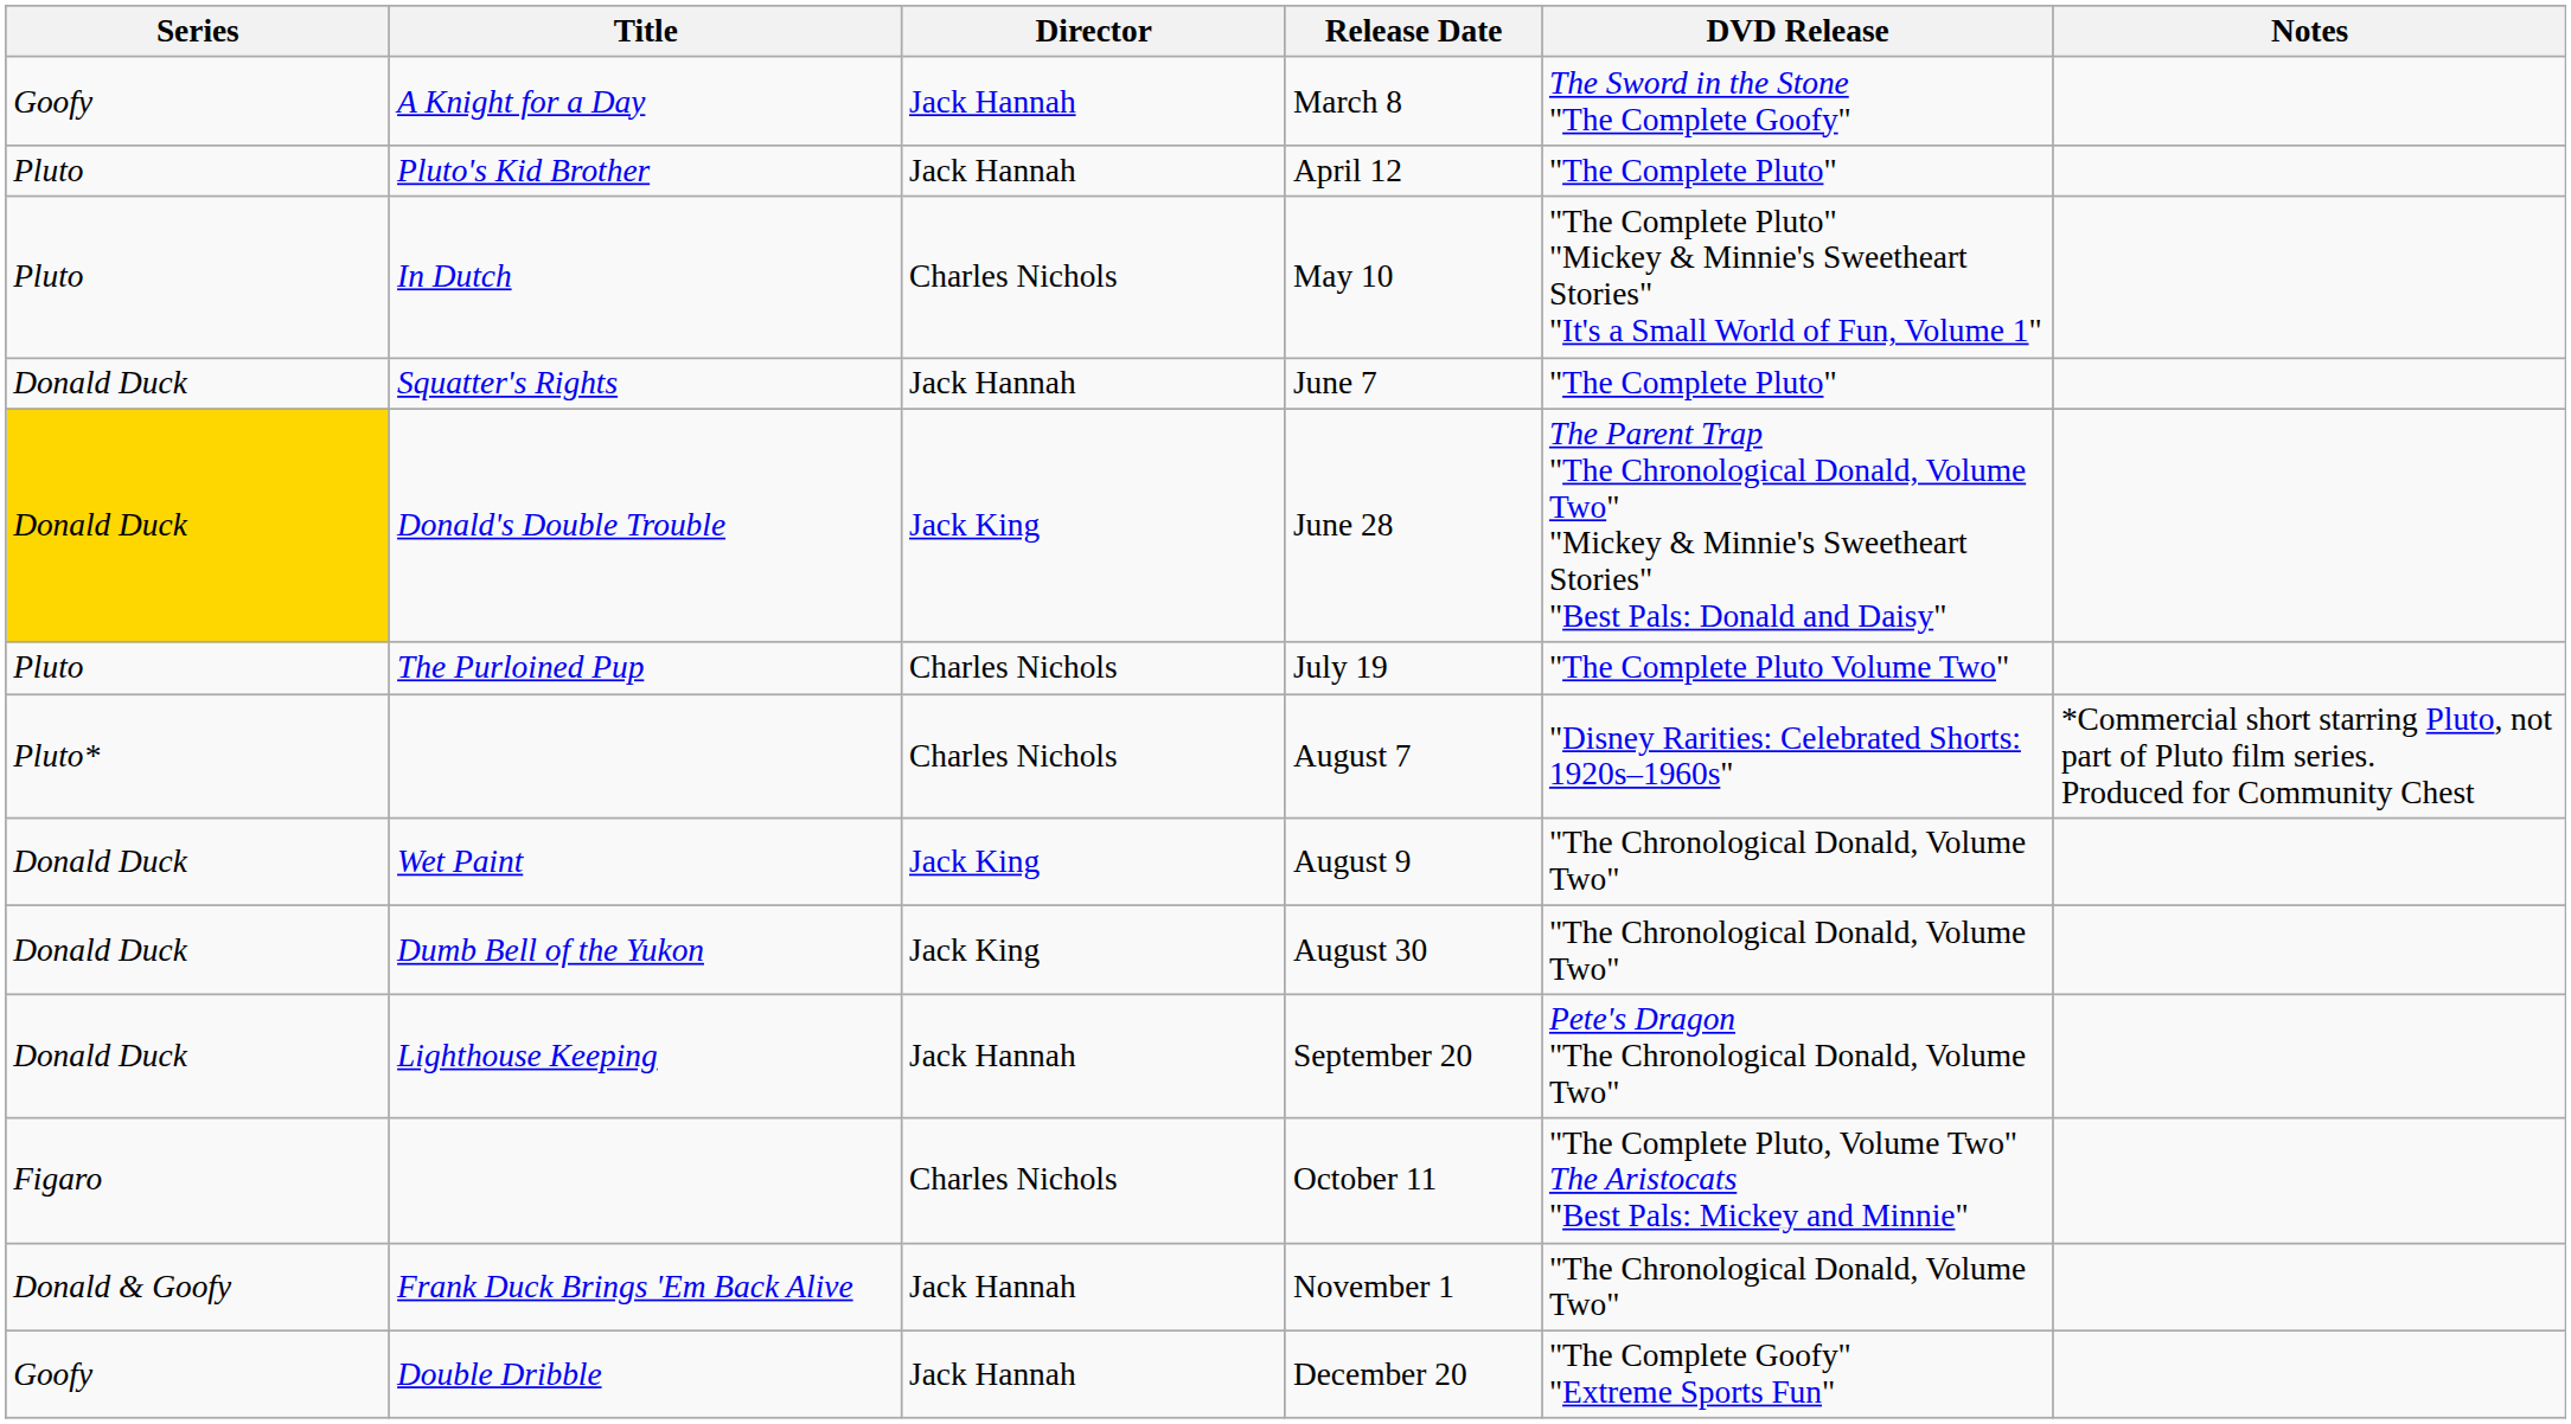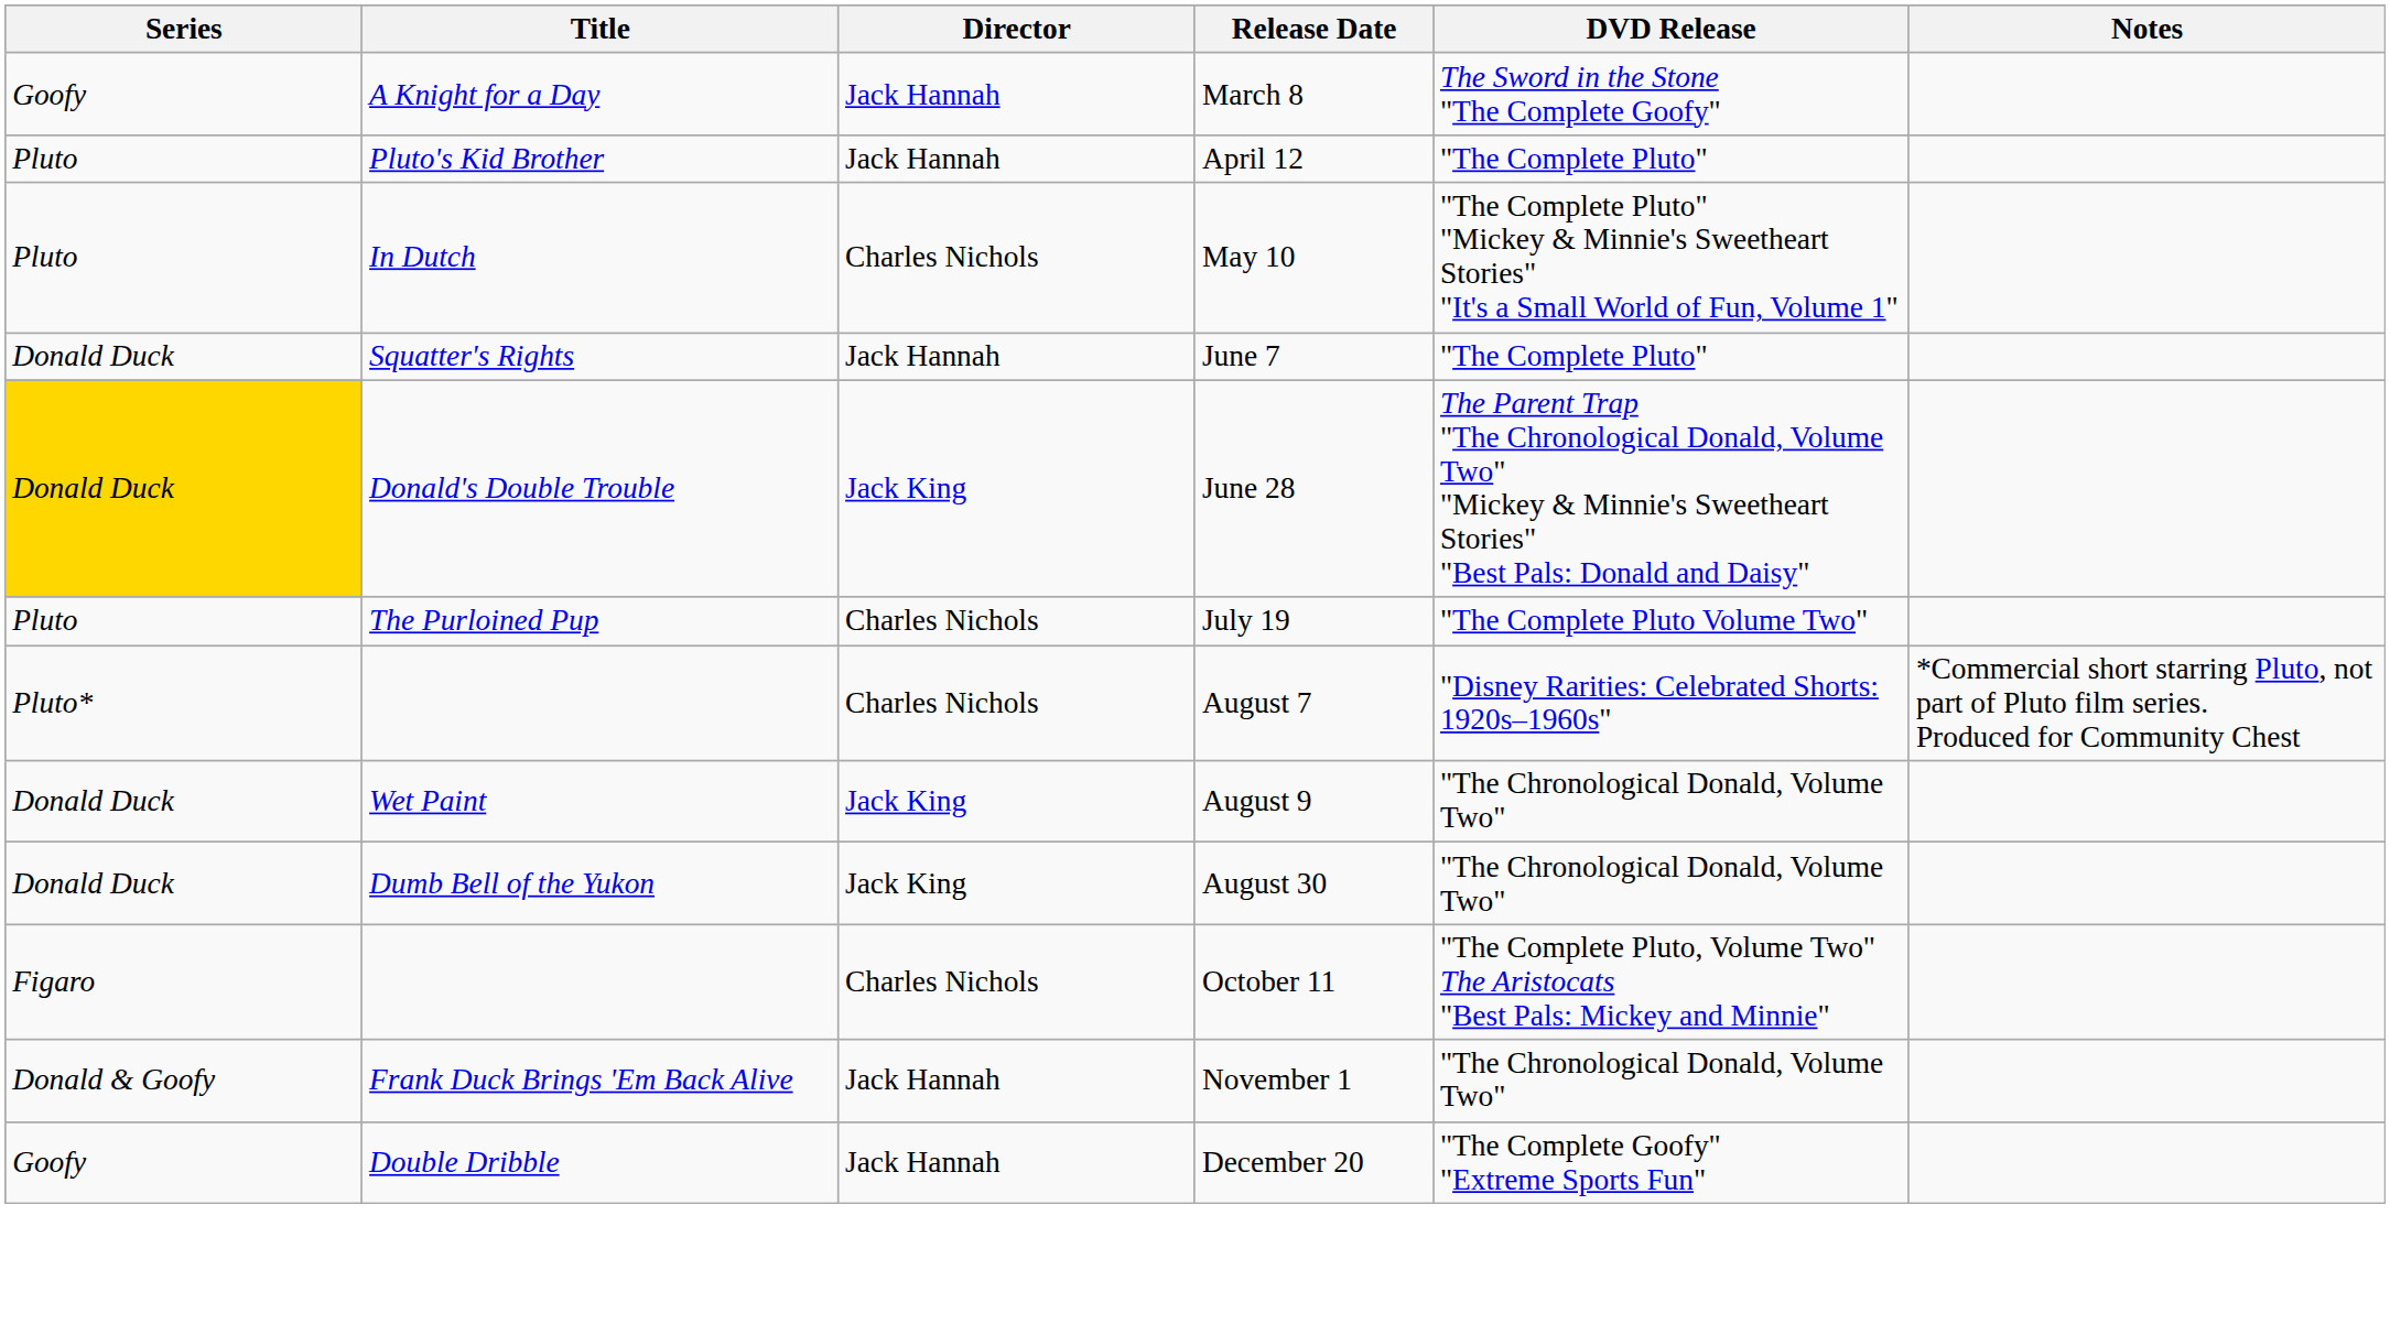- row: Donald Duck | Lighthouse Keeping | Jack Hannah | September 20 | Pete's Dragon "The Chronological Donald, Volume Two"
